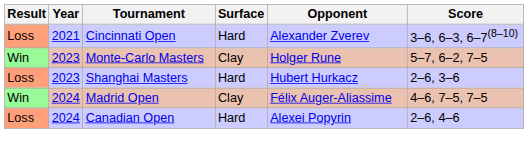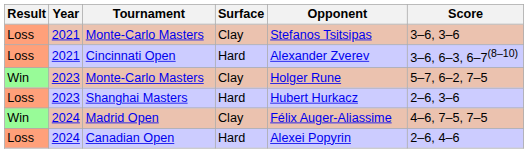+ row: Loss | 2021 | Monte-Carlo Masters | Clay | Stefanos Tsitsipas | 3–6, 3–6
